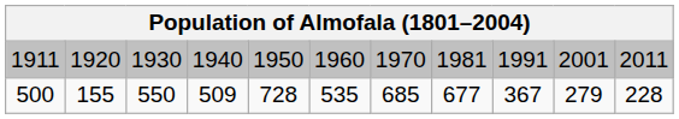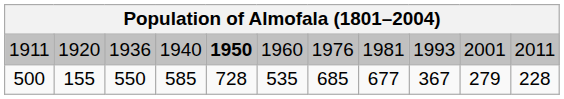1911 | column 3: 1930 -> 1936
1911 | column 5: normal -> bold
1911 | column 7: 1970 -> 1976
1911 | column 9: 1991 -> 1993
500 | column 4: 509 -> 585
